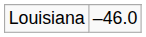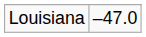Louisiana | column 2: –46.0 -> –47.0
